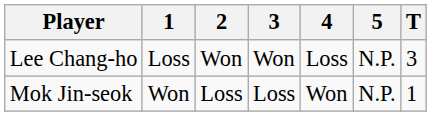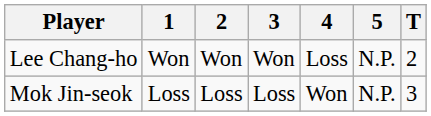Lee Chang-ho | 1: Loss -> Won
Lee Chang-ho | T: 3 -> 2
Mok Jin-seok | 1: Won -> Loss
Mok Jin-seok | T: 1 -> 3
